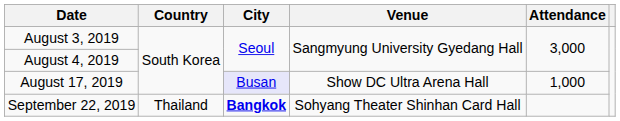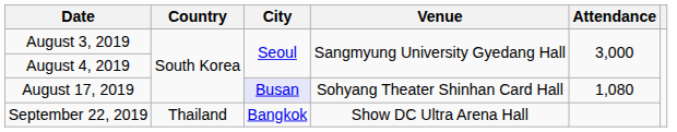August 17, 2019 | Venue: Show DC Ultra Arena Hall -> Sohyang Theater Shinhan Card Hall
August 17, 2019 | Attendance: 1,000 -> 1,080
September 22, 2019 | City: bold -> normal
September 22, 2019 | Venue: Sohyang Theater Shinhan Card Hall -> Show DC Ultra Arena Hall
